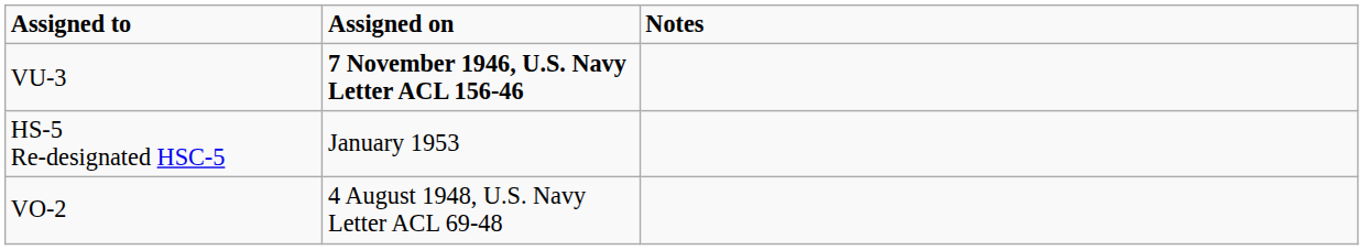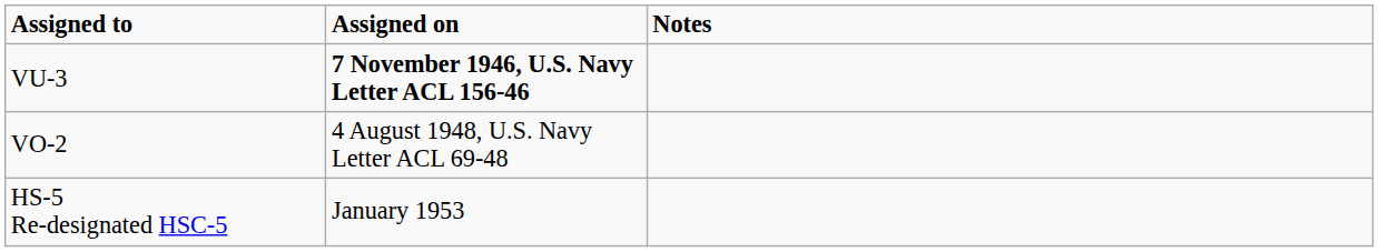rows swapped: VO-2 <-> HS-5 Re-designated HSC-5
